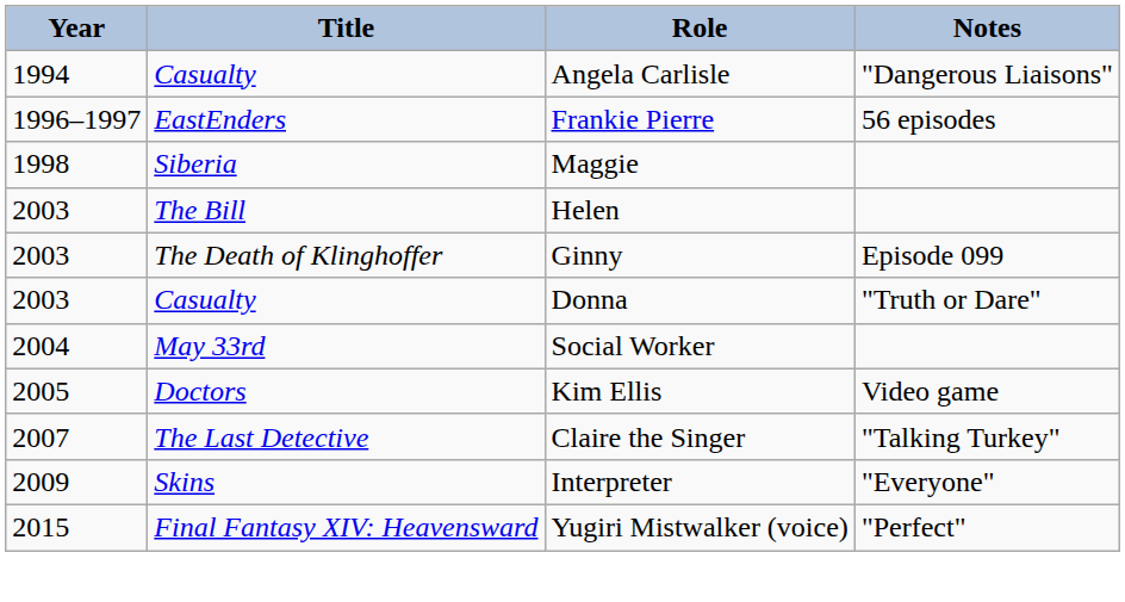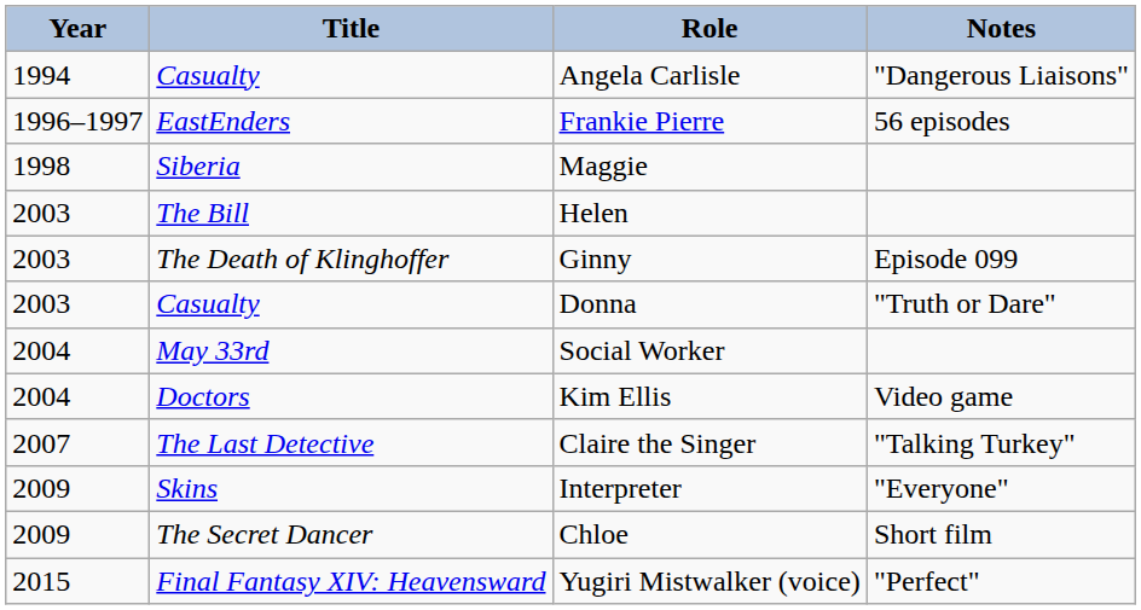Kim Ellis | Year: 2005 -> 2004
+ row: 2009 | The Secret Dancer | Chloe | Short film
